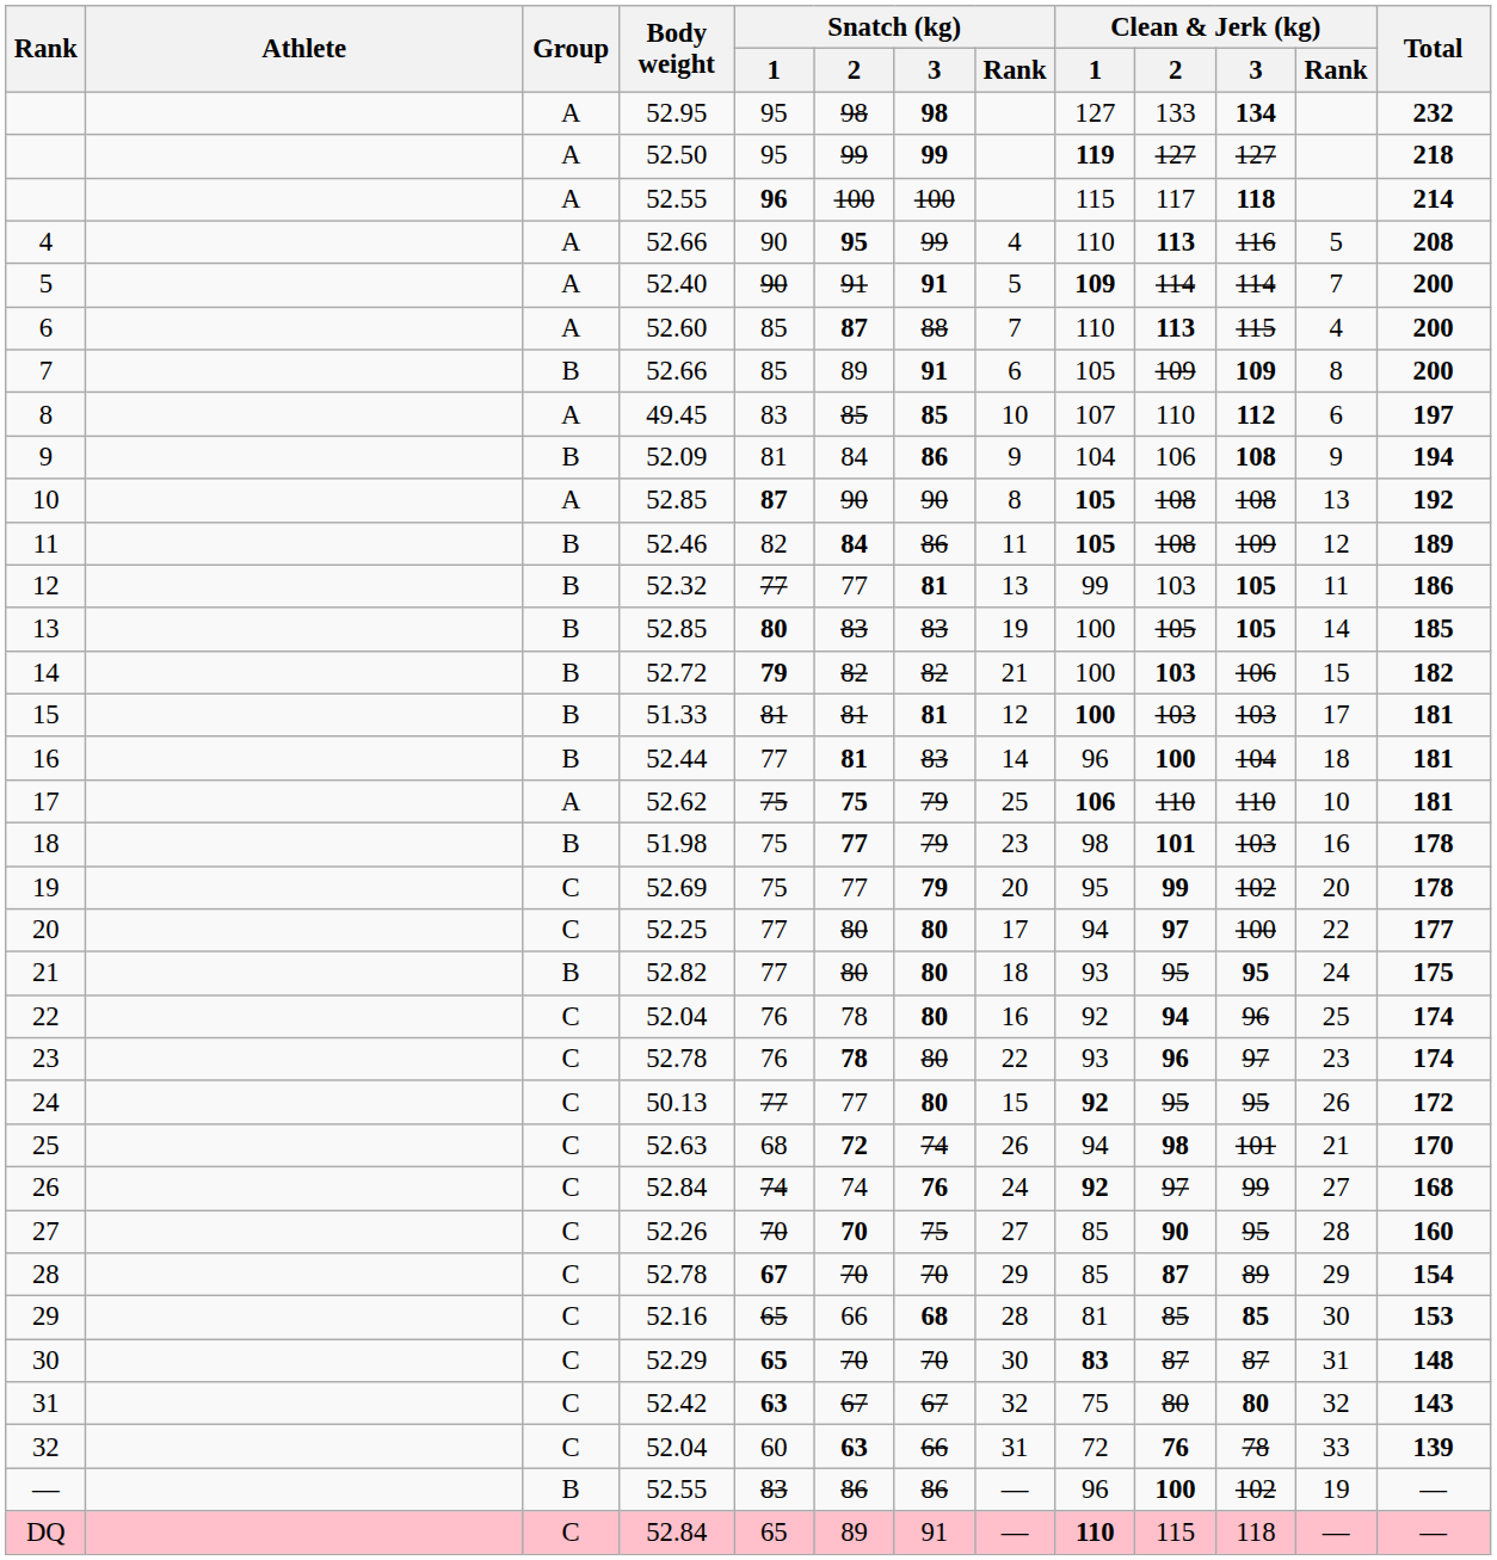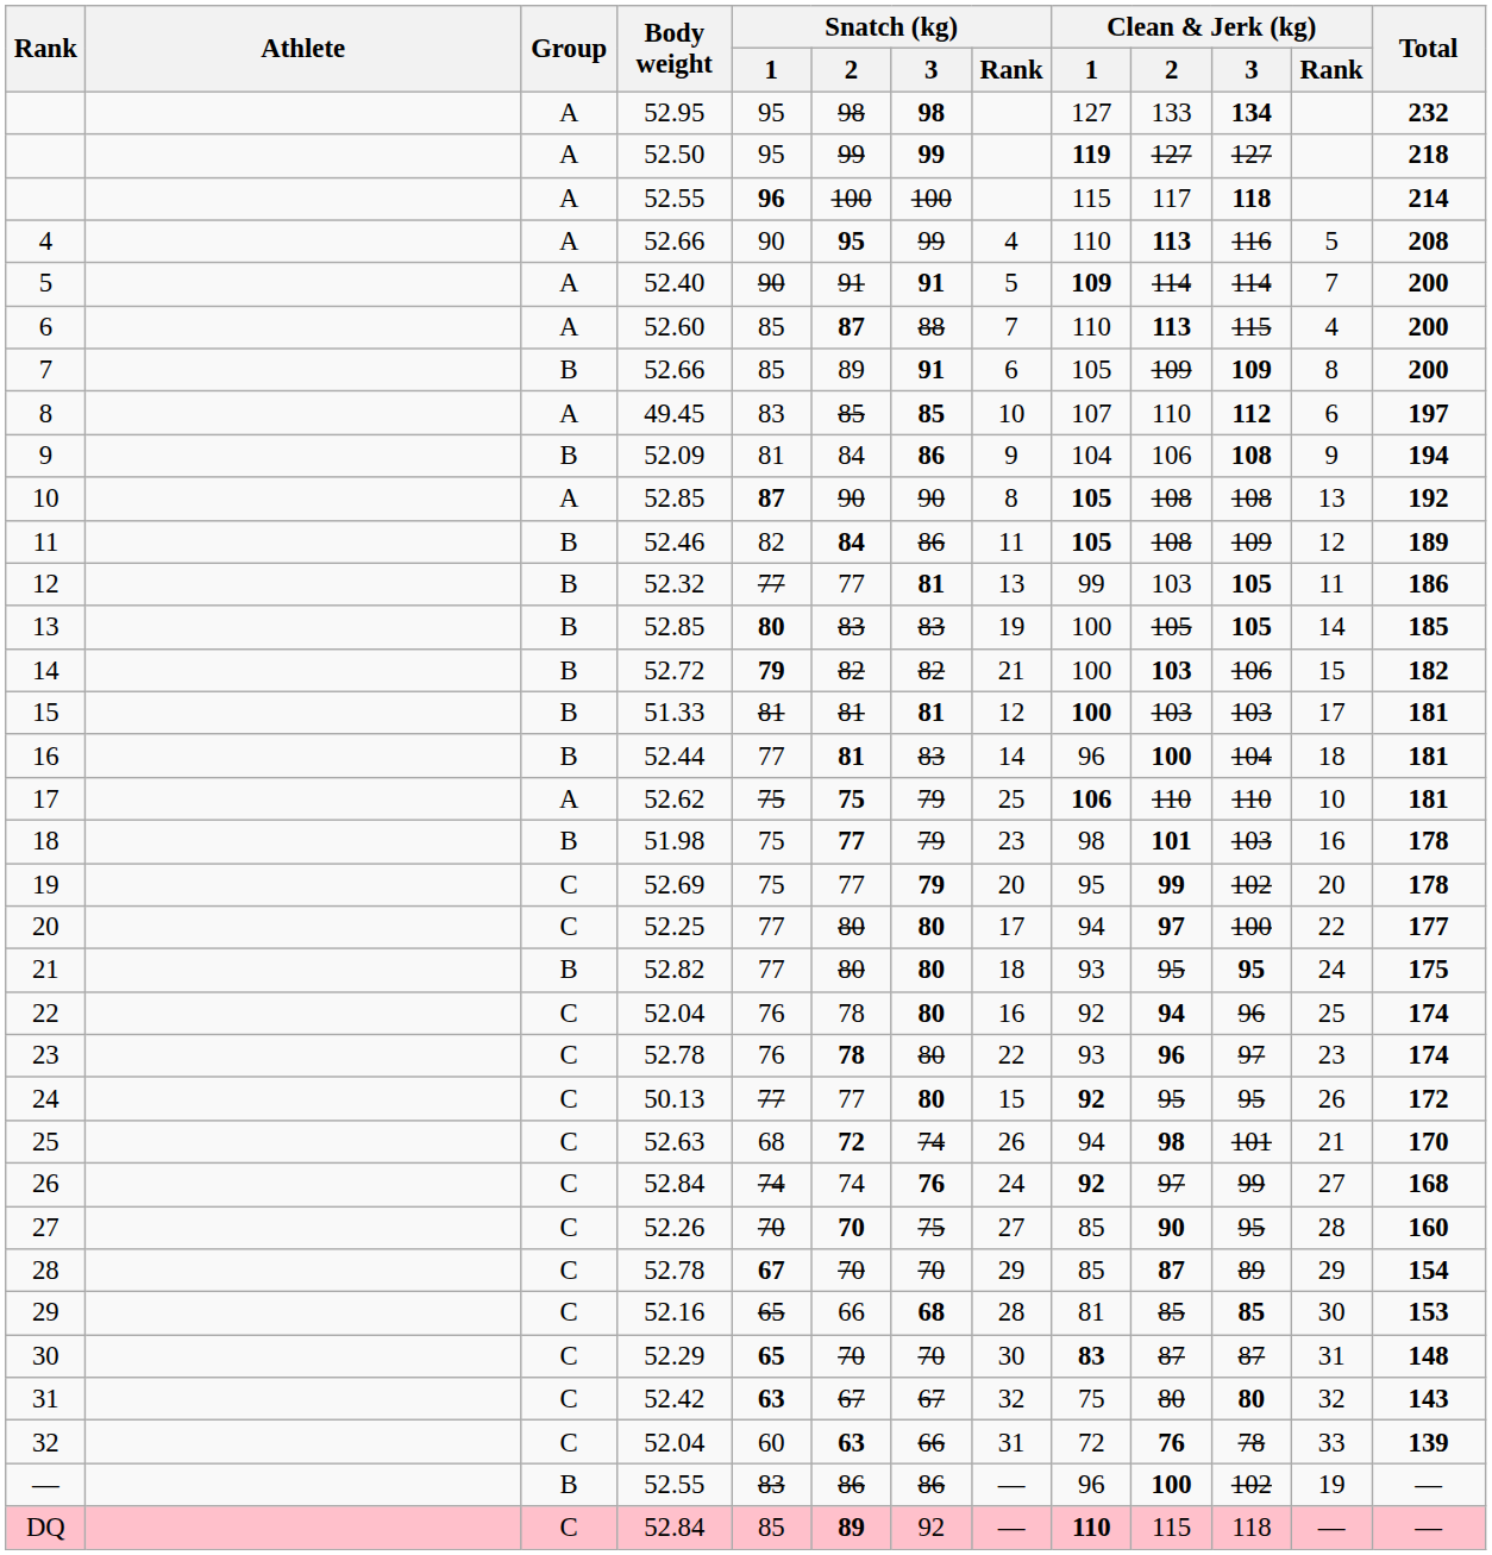DQ | Snatch (kg) / 1: 65 -> 85
DQ | Snatch (kg) / 2: normal -> bold
DQ | Snatch (kg) / 3: 91 -> 92
